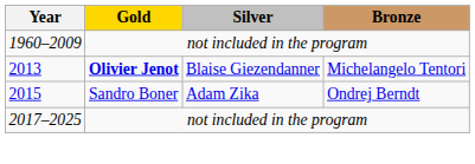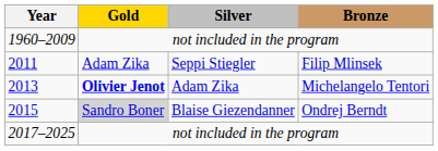+ row: 2011 | Adam Zika | Seppi Stiegler | Filip Mlinsek
2013 | Silver: Blaise Giezendanner -> Adam Zika
2015 | Gold: no background -> lightgrey background
2015 | Silver: Adam Zika -> Blaise Giezendanner
